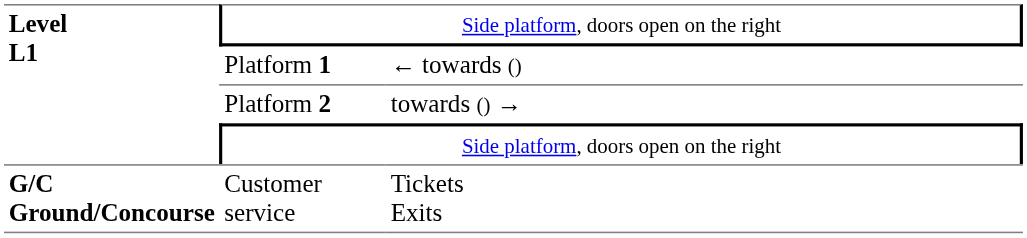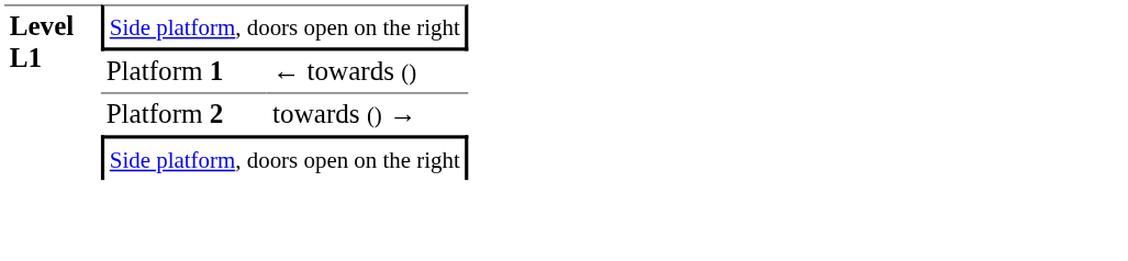- row: G/C Ground/Concourse | Customer service | Tickets Exits
